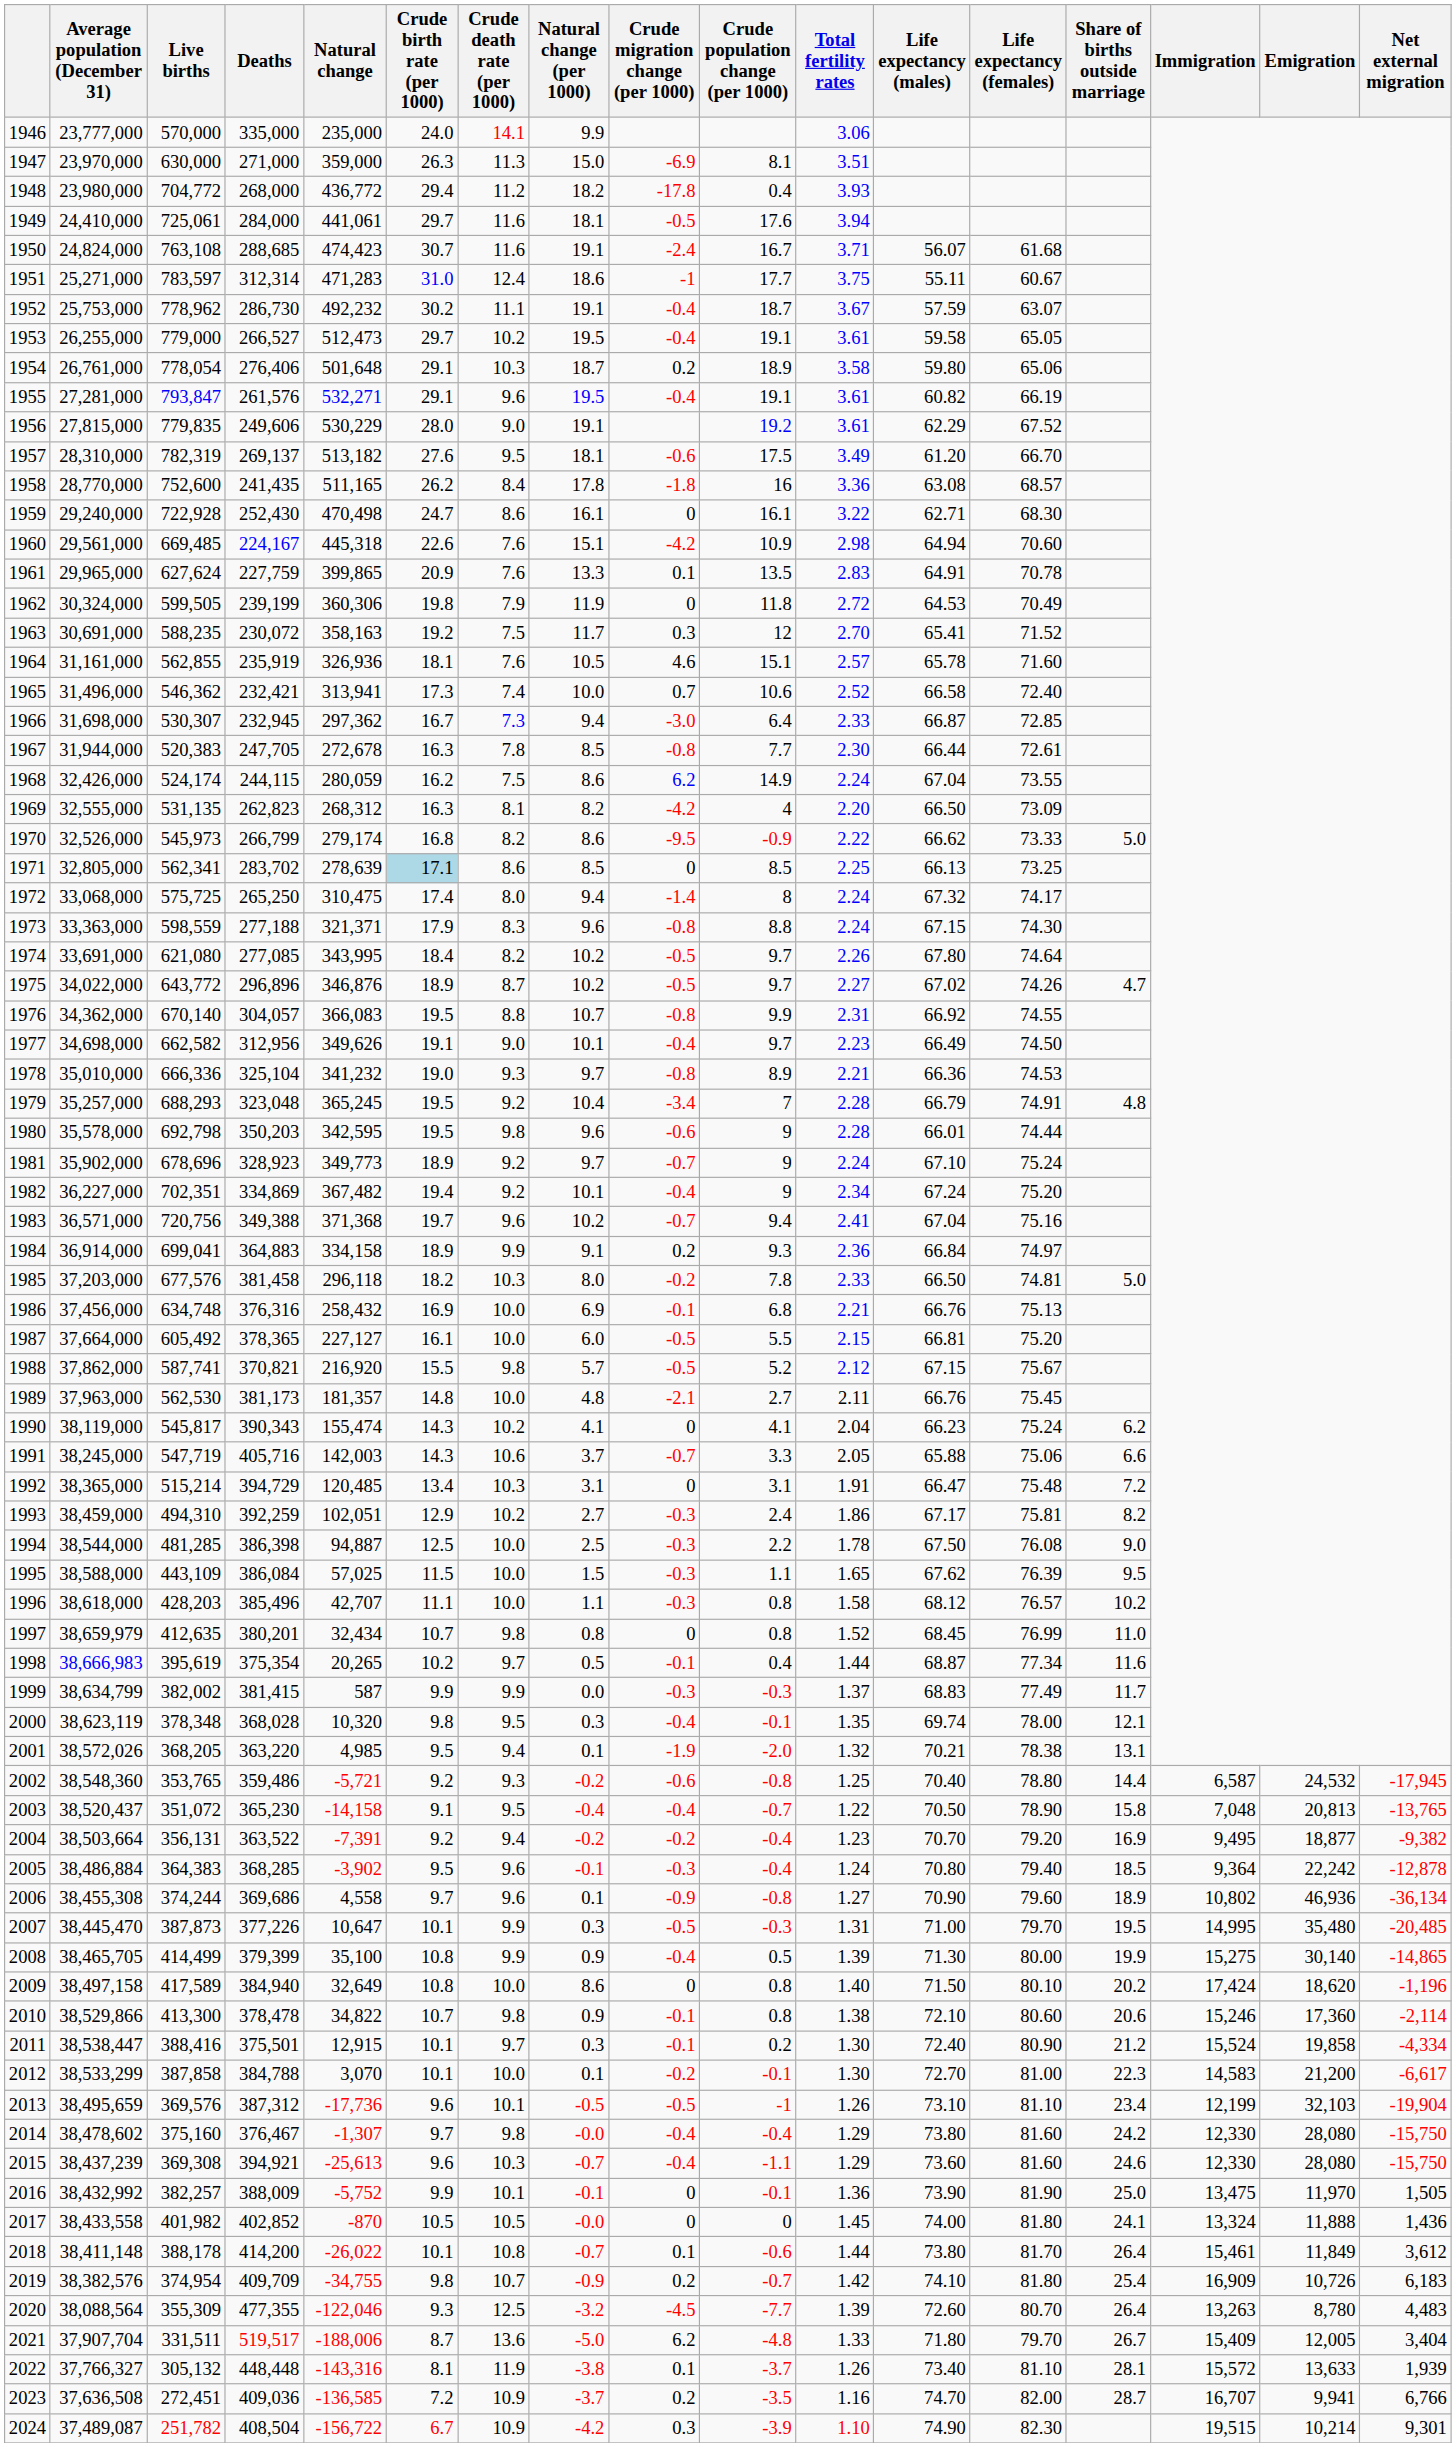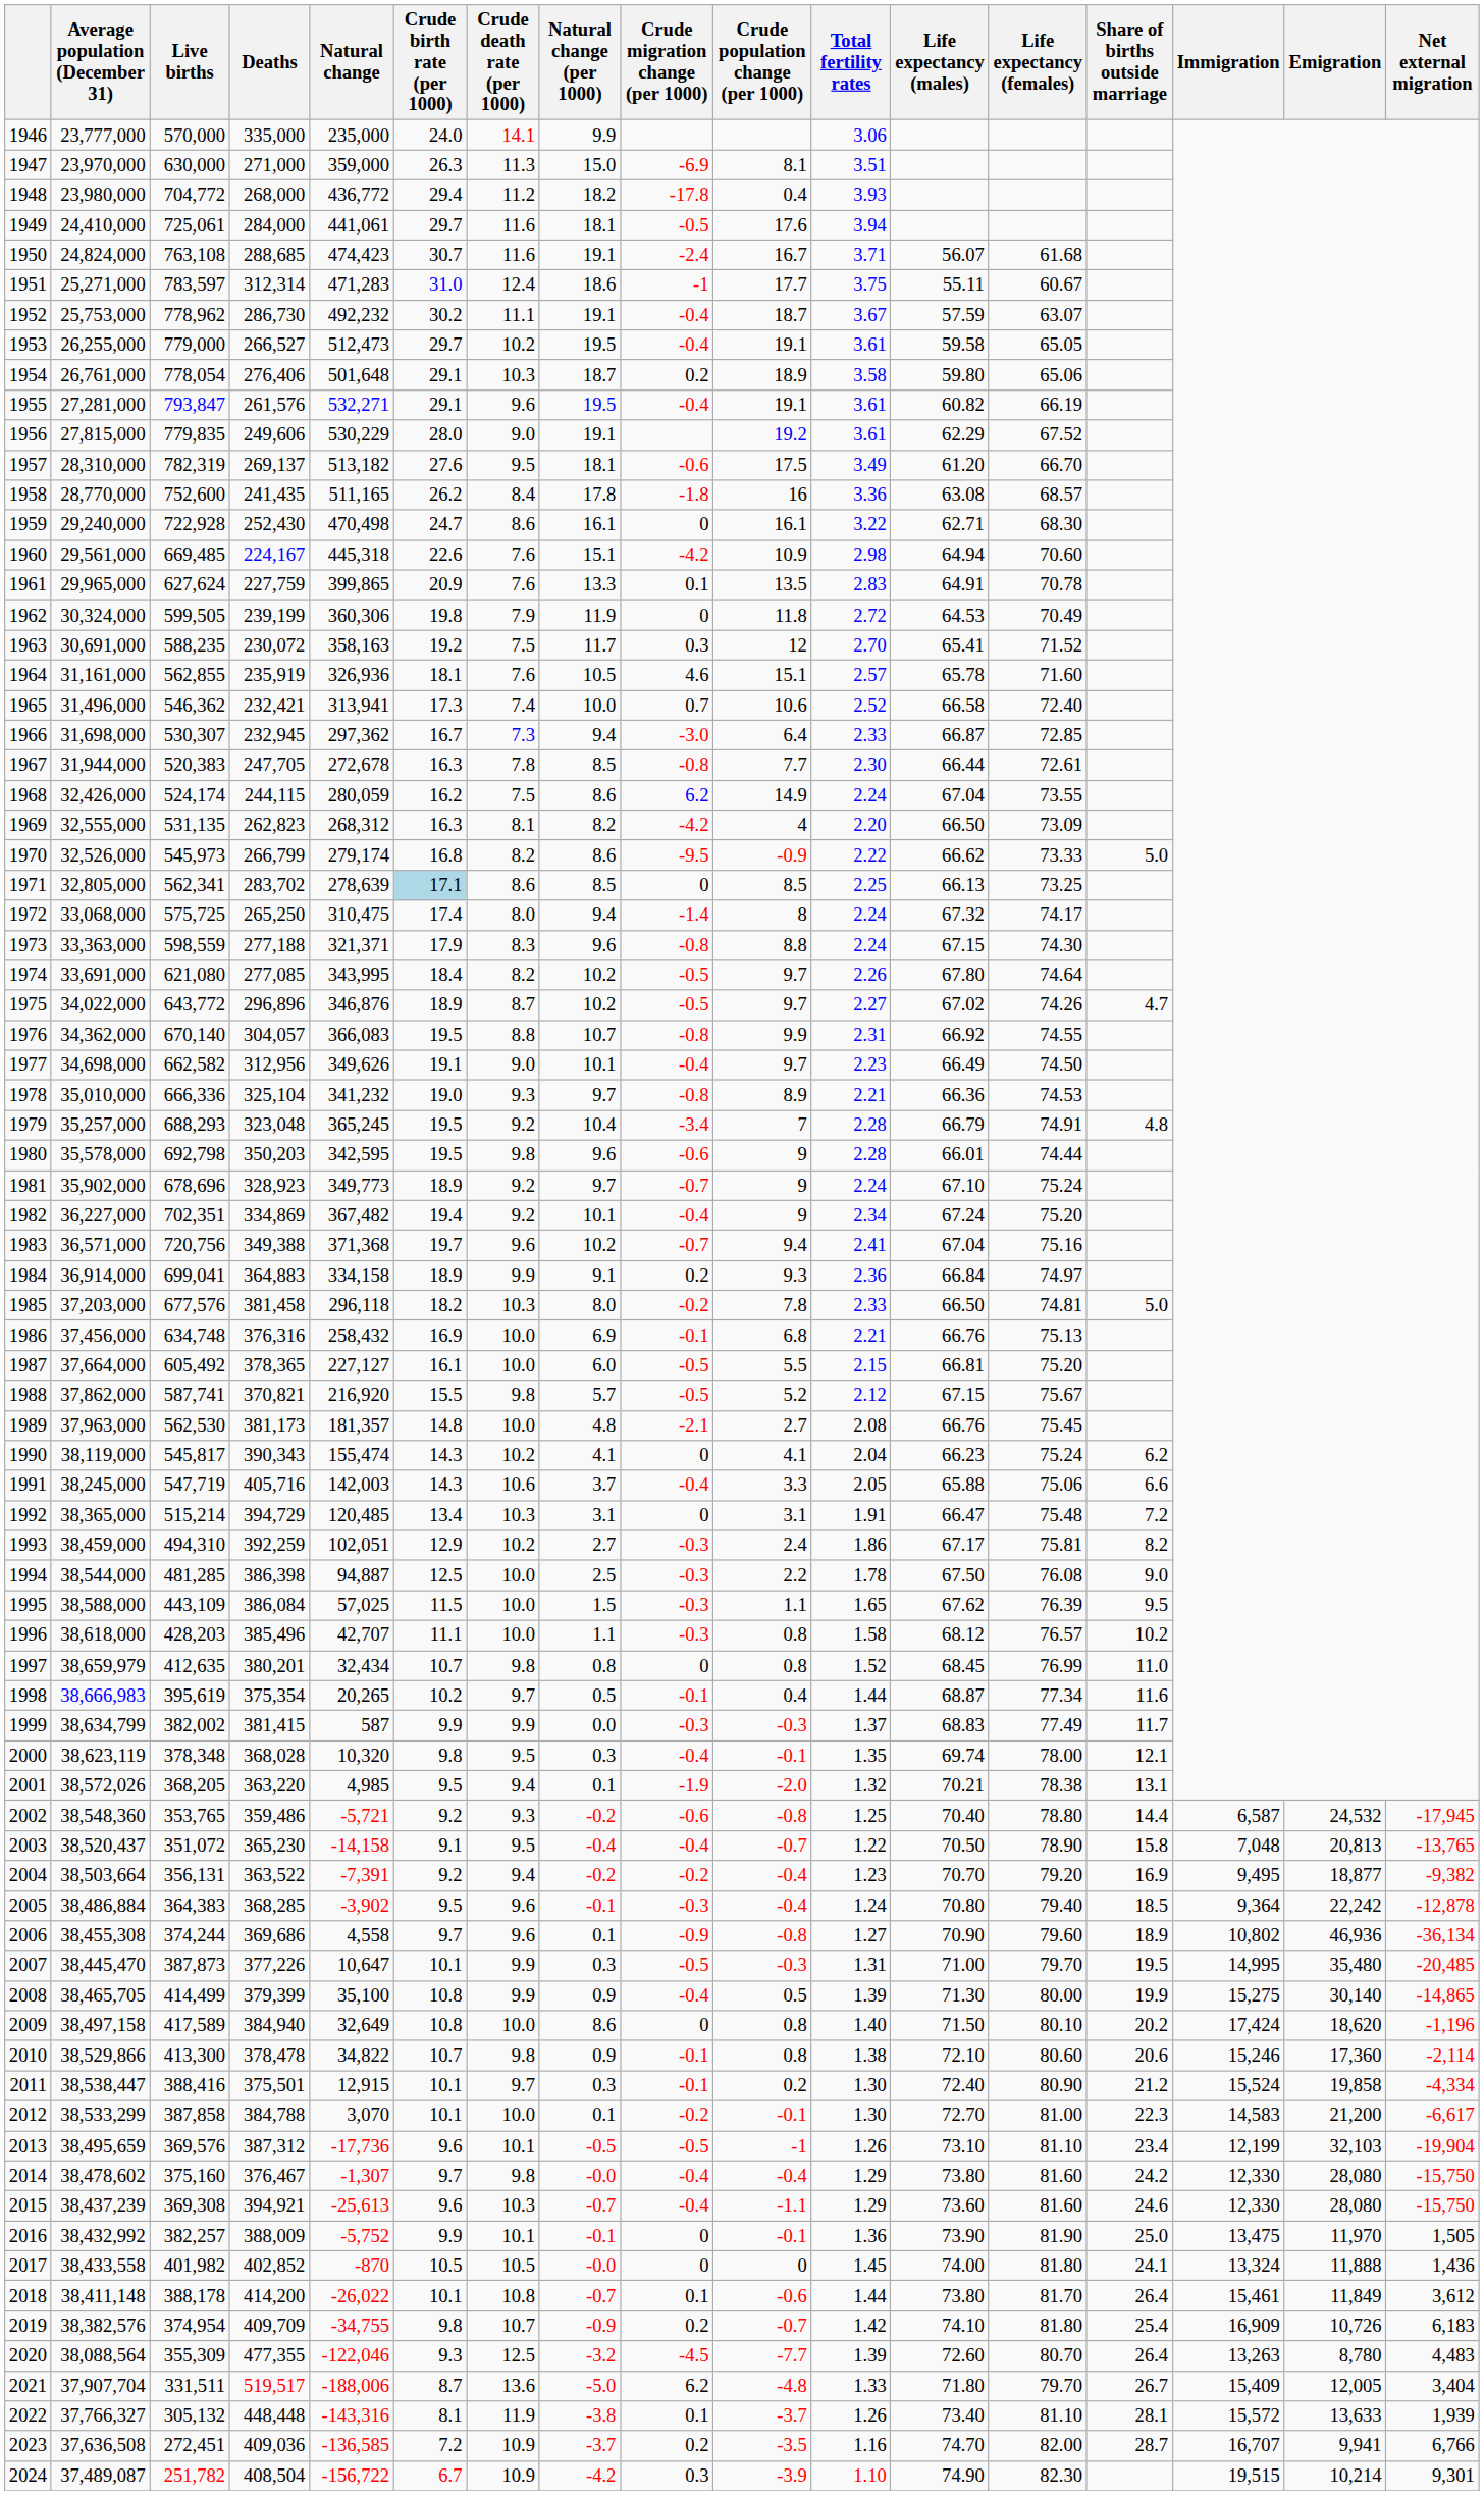1989 | Total fertility rates: 2.11 -> 2.08
1991 | Crude migration change (per 1000): -0.7 -> -0.4
